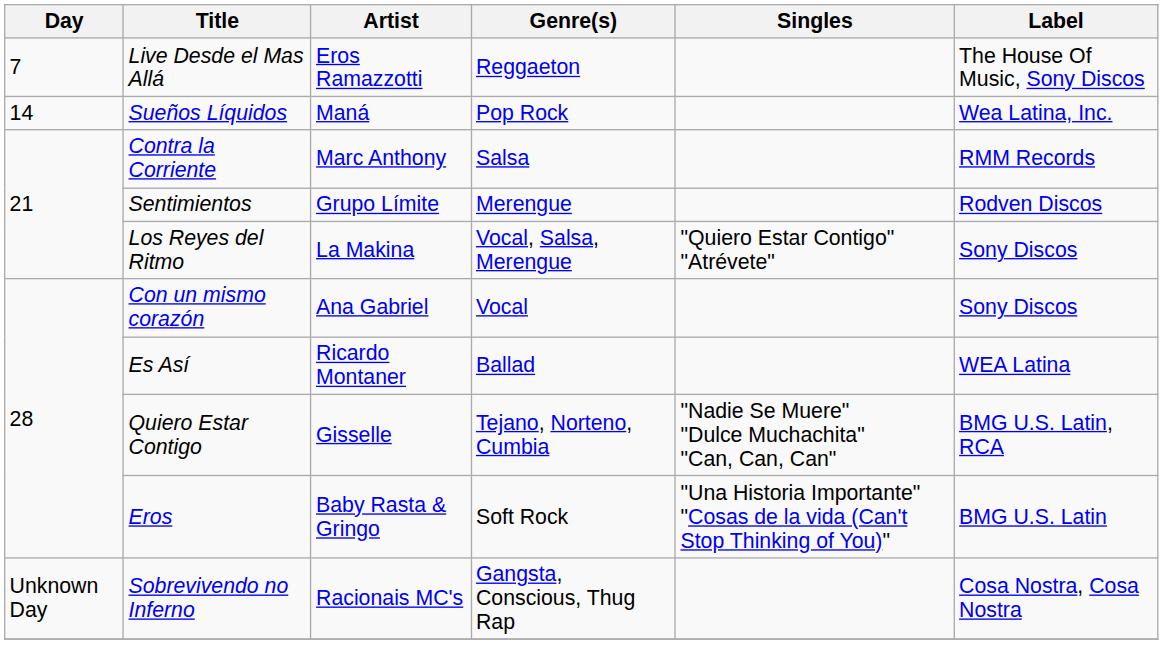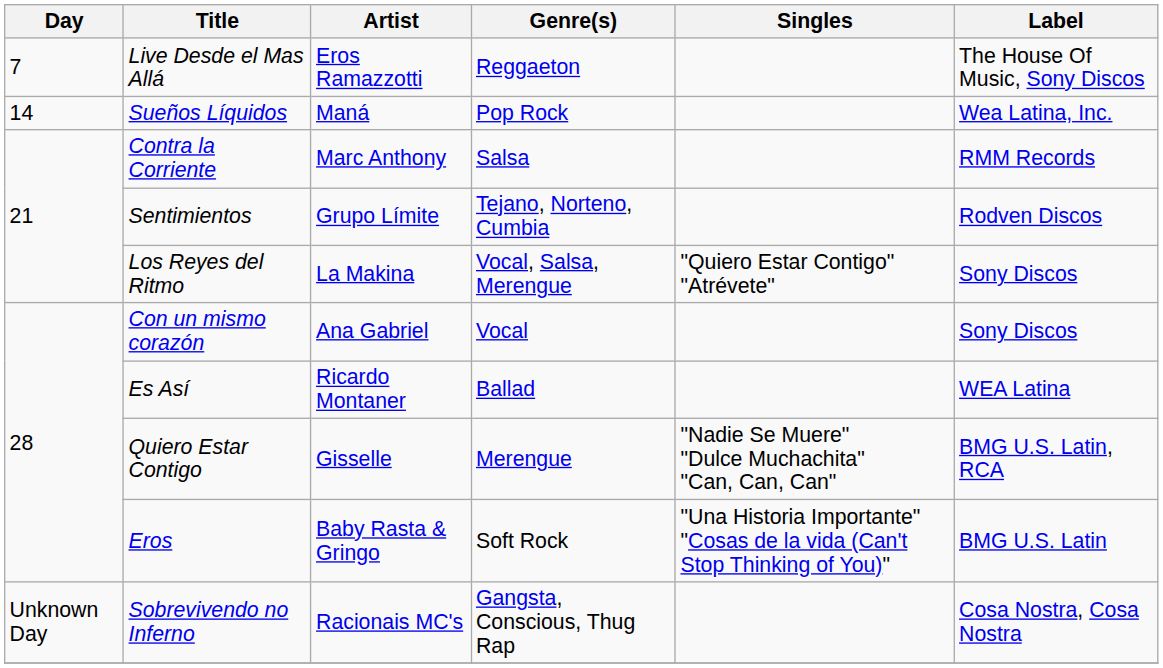Sentimientos | Genre(s): Merengue -> Tejano, Norteno, Cumbia
Quiero Estar Contigo | Genre(s): Tejano, Norteno, Cumbia -> Merengue
